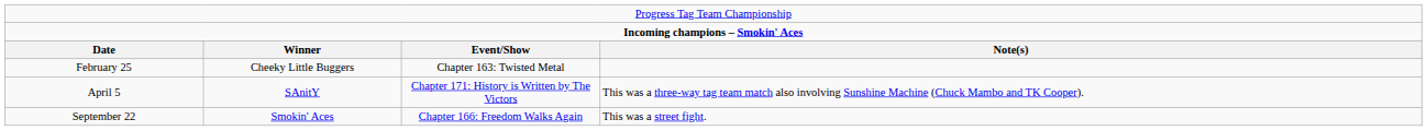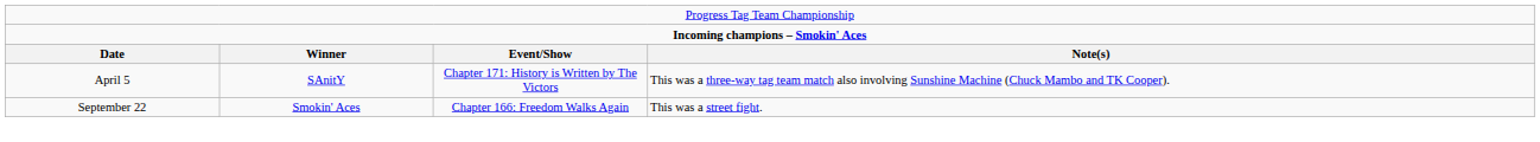- row: February 25 | Cheeky Little Buggers | Chapter 163: Twisted Metal
